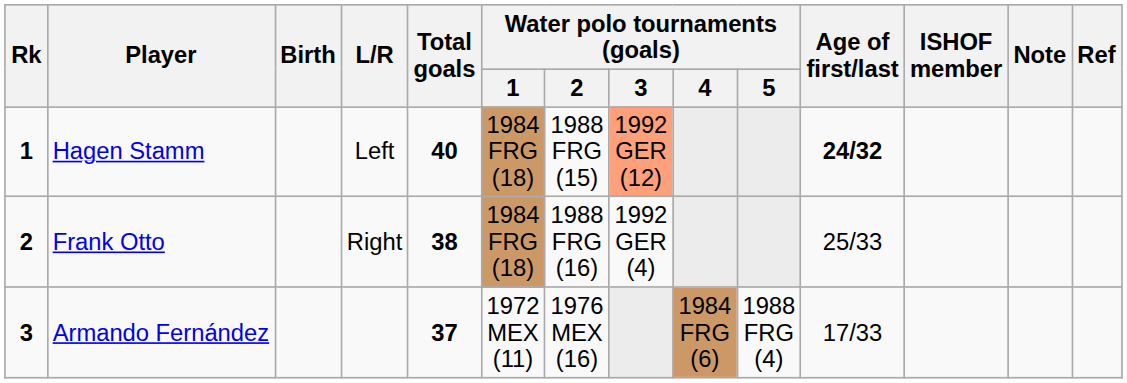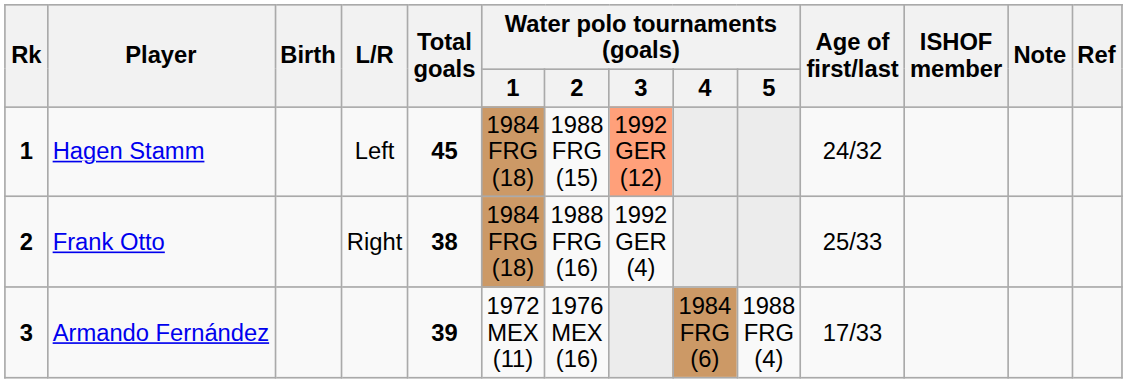Hagen Stamm | Total goals: 40 -> 45
Hagen Stamm | Age of first/last: bold -> normal
Armando Fernández | Total goals: 37 -> 39
